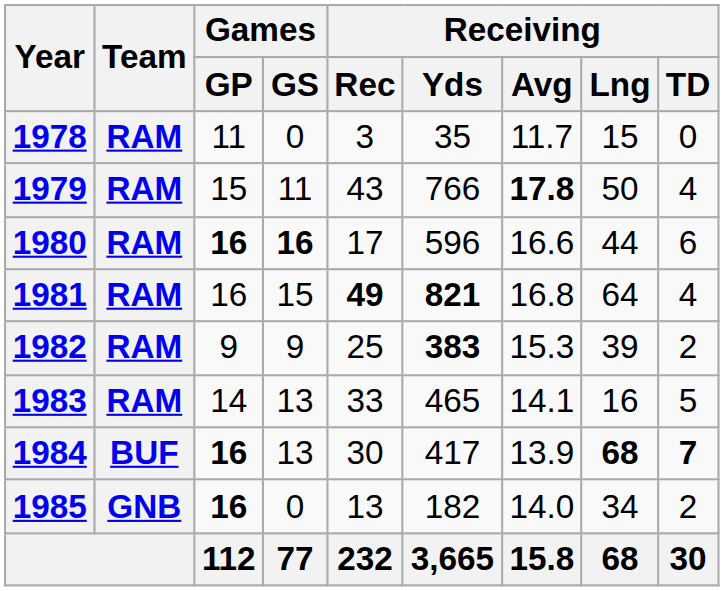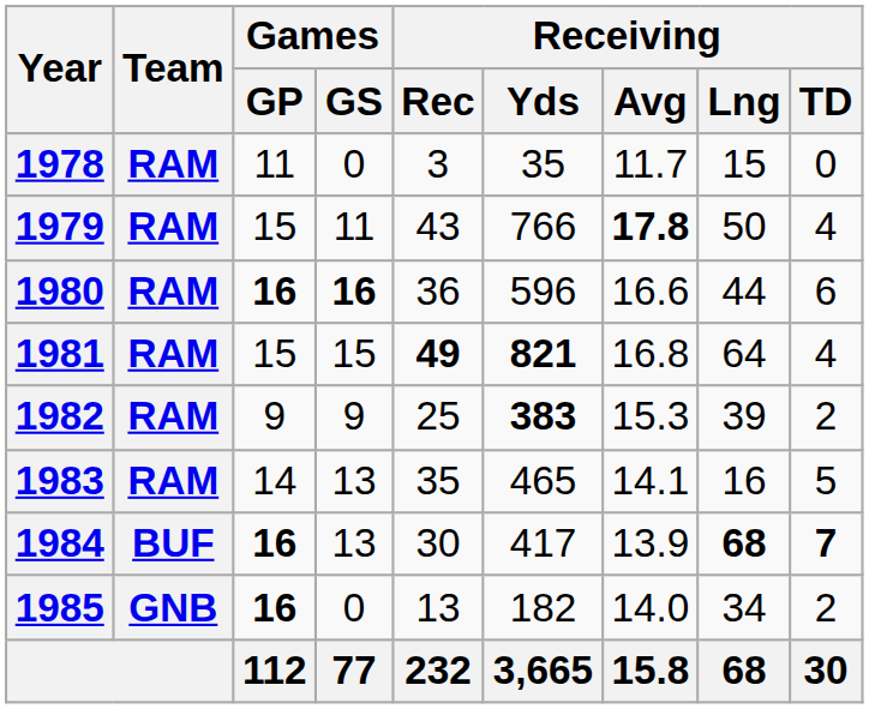1980 | Receiving / Rec: 17 -> 36
1981 | Games / GP: 16 -> 15
1983 | Receiving / Rec: 33 -> 35
